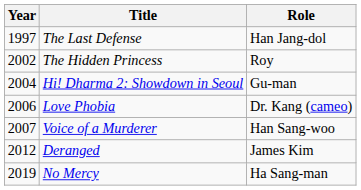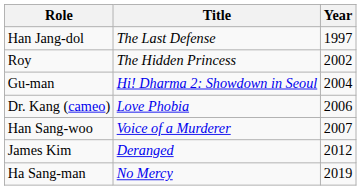columns swapped: Year <-> Role
